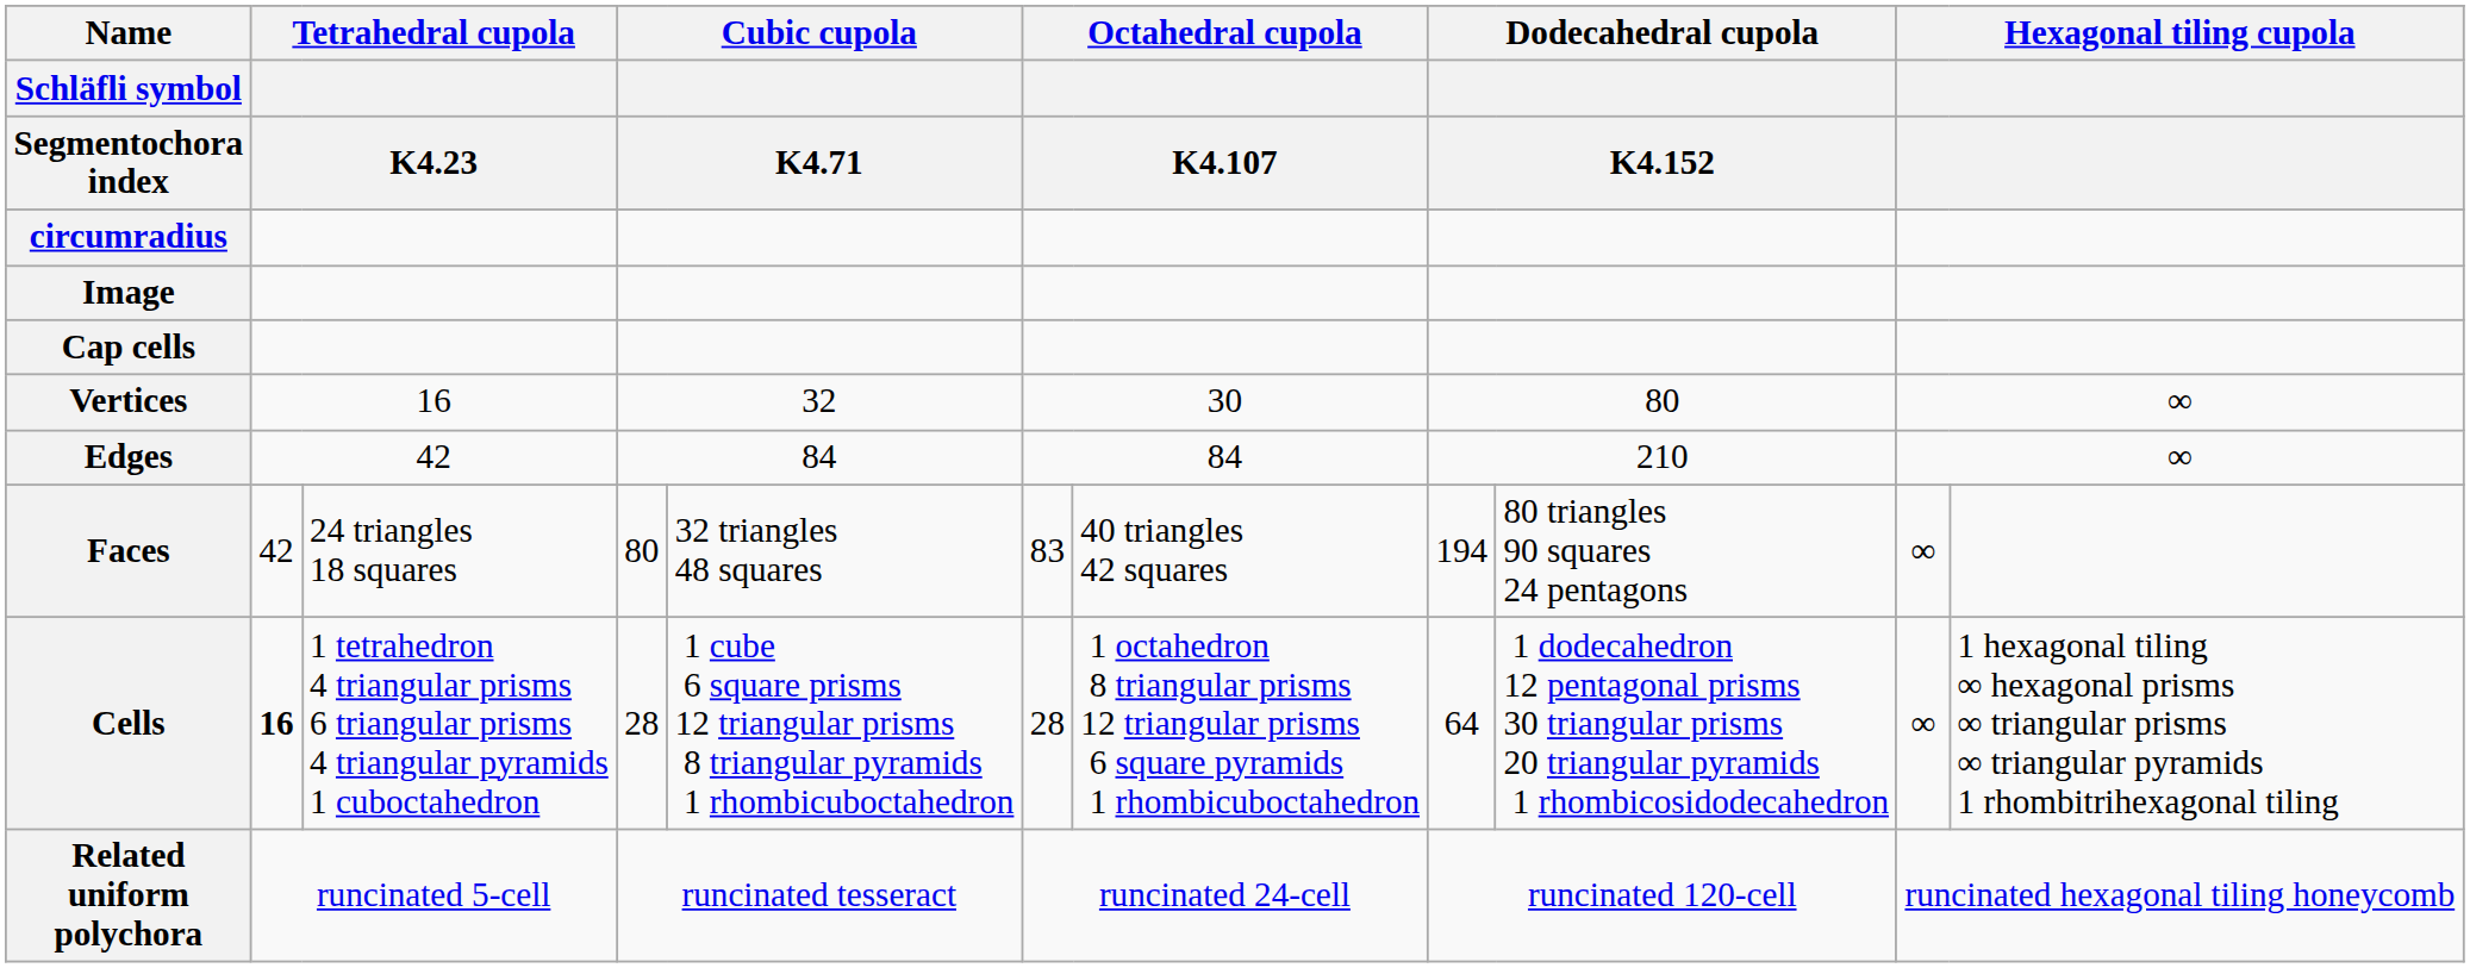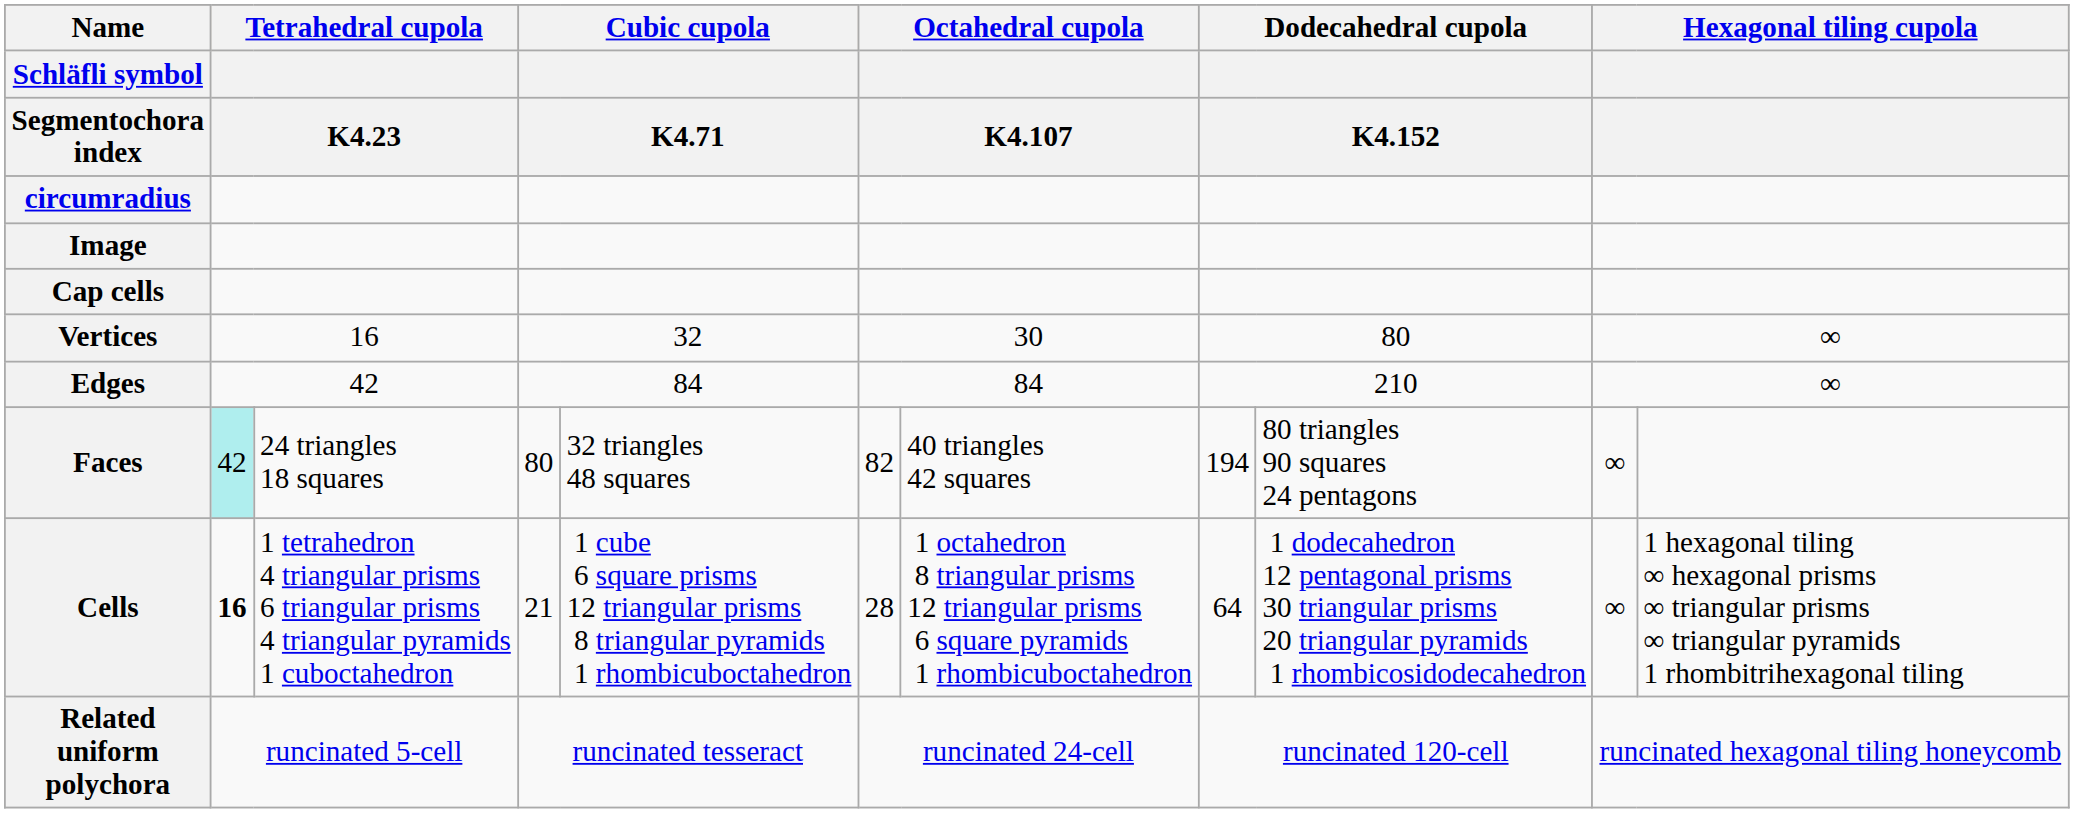Faces | column 2: no background -> paleturquoise background
Faces | column 6: 83 -> 82
Cells | column 4: 28 -> 21
